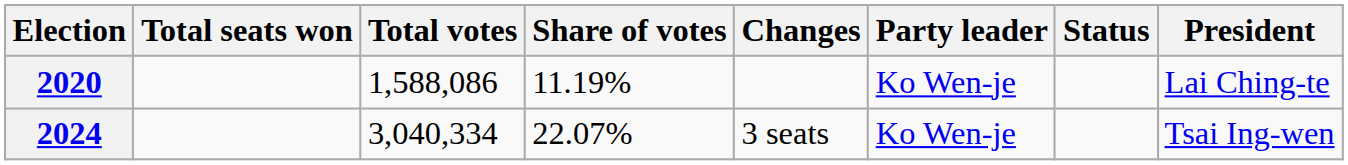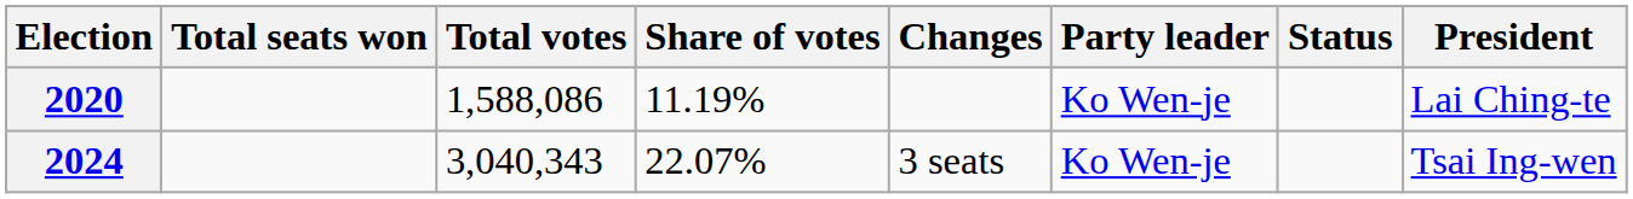2024 | Total votes: 3,040,334 -> 3,040,343
